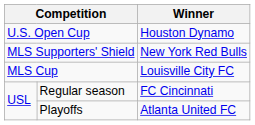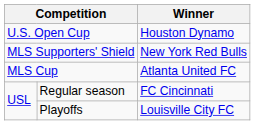MLS Cup | Winner: Louisville City FC -> Atlanta United FC
Playoffs | Winner: Atlanta United FC -> Louisville City FC
